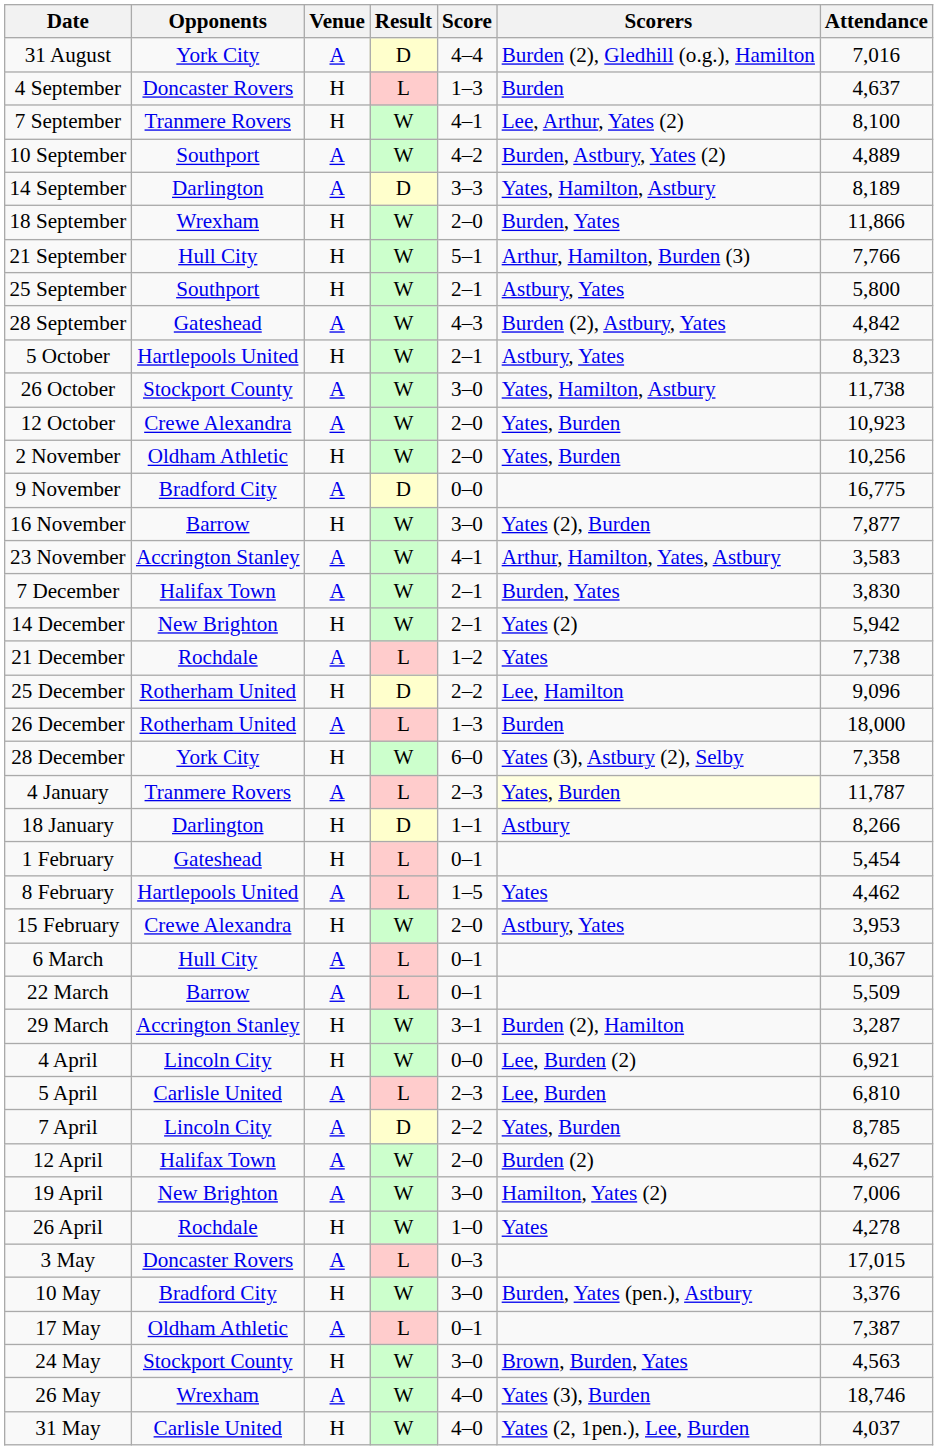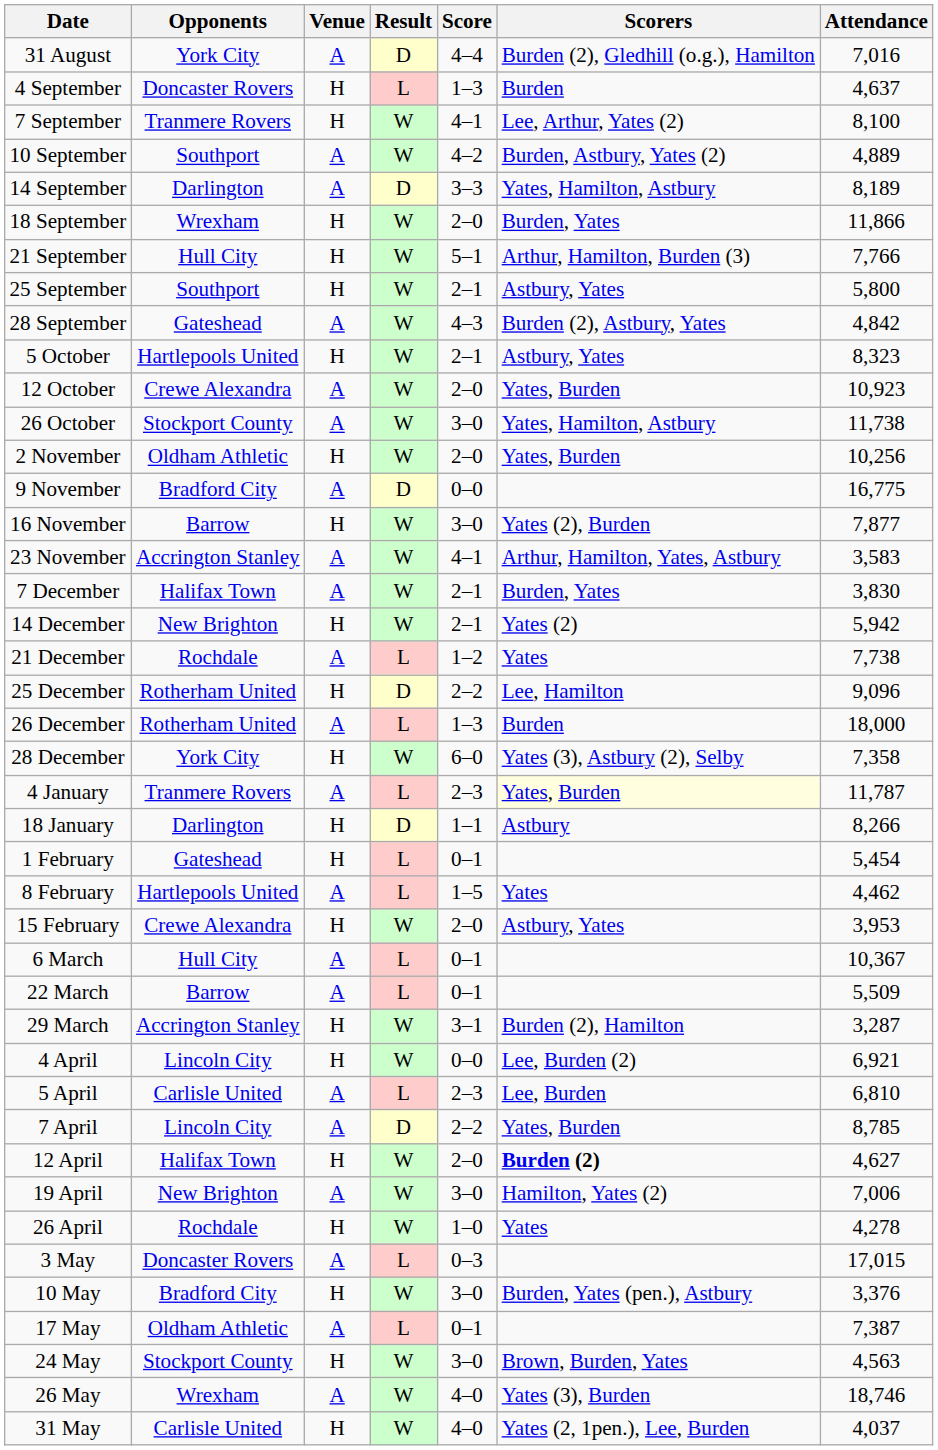rows swapped: 12 October <-> 26 October
12 April | Venue: A -> H
12 April | Scorers: normal -> bold
